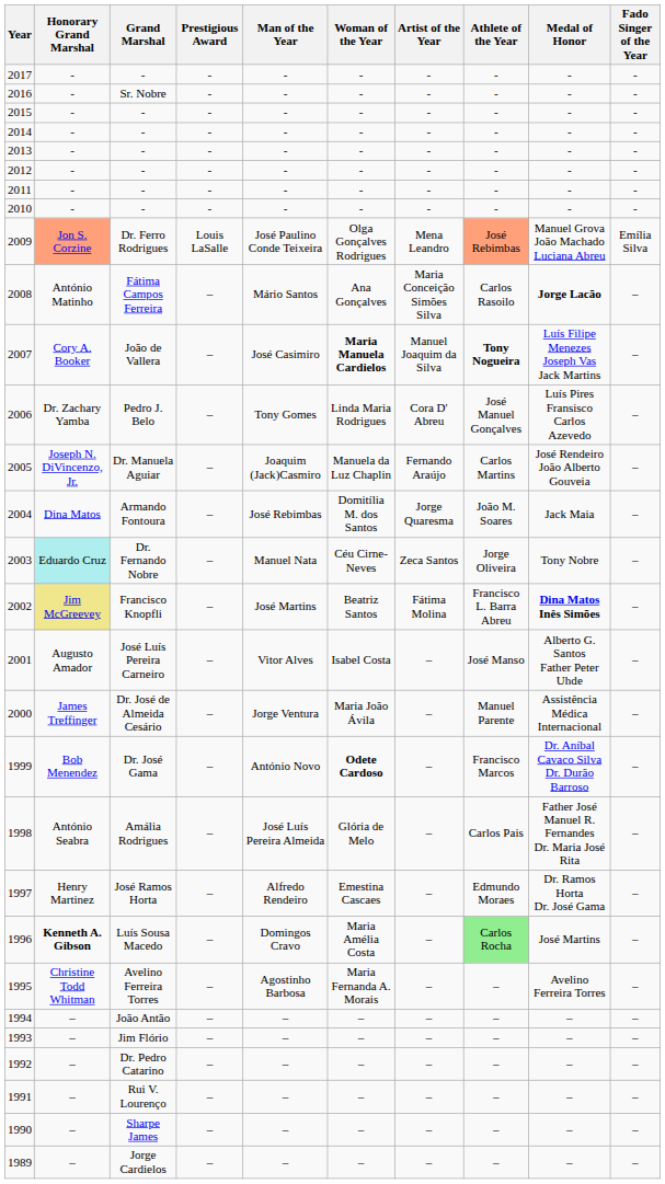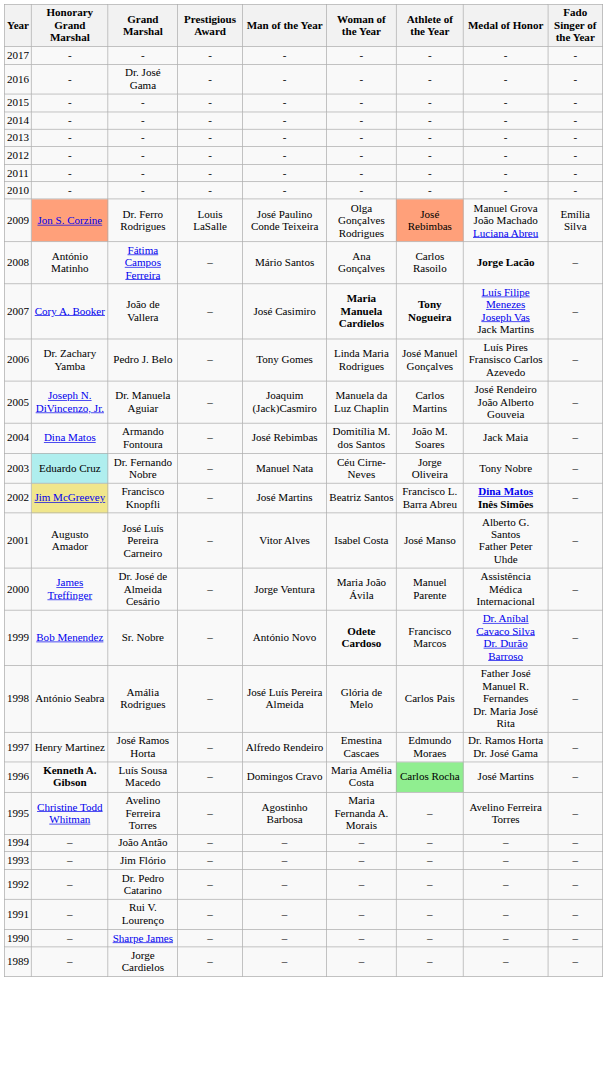- column: Artist of the Year | - | - | - | - | - | - | - | - | Mena Leandro | Maria Conceição Simões Silva | Manuel Joaquim da Silva | Cora D' Abreu | Fernando Araújo | Jorge Quaresma | Zeca Santos | Fátima Molina | – | – | – | – | – | – | – | – | – | – | – | – | –
2016 | Grand Marshal: Sr. Nobre -> Dr. José Gama
1999 | Grand Marshal: Dr. José Gama -> Sr. Nobre
